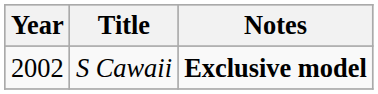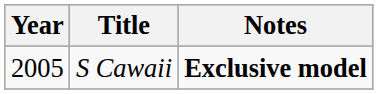S Cawaii | Year: 2002 -> 2005
